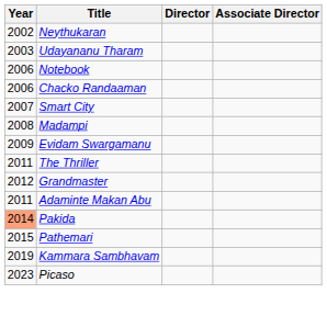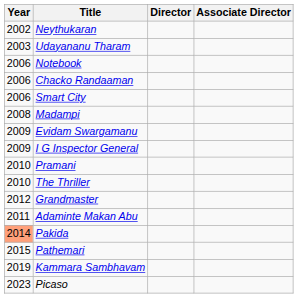Smart City | Year: 2007 -> 2006
+ row: 2009 | I G Inspector General
+ row: 2010 | Pramani
The Thriller | Year: 2011 -> 2010
